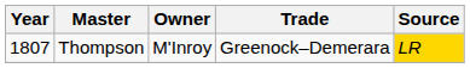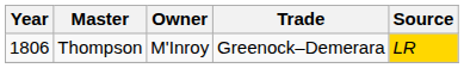Thompson | Year: 1807 -> 1806
